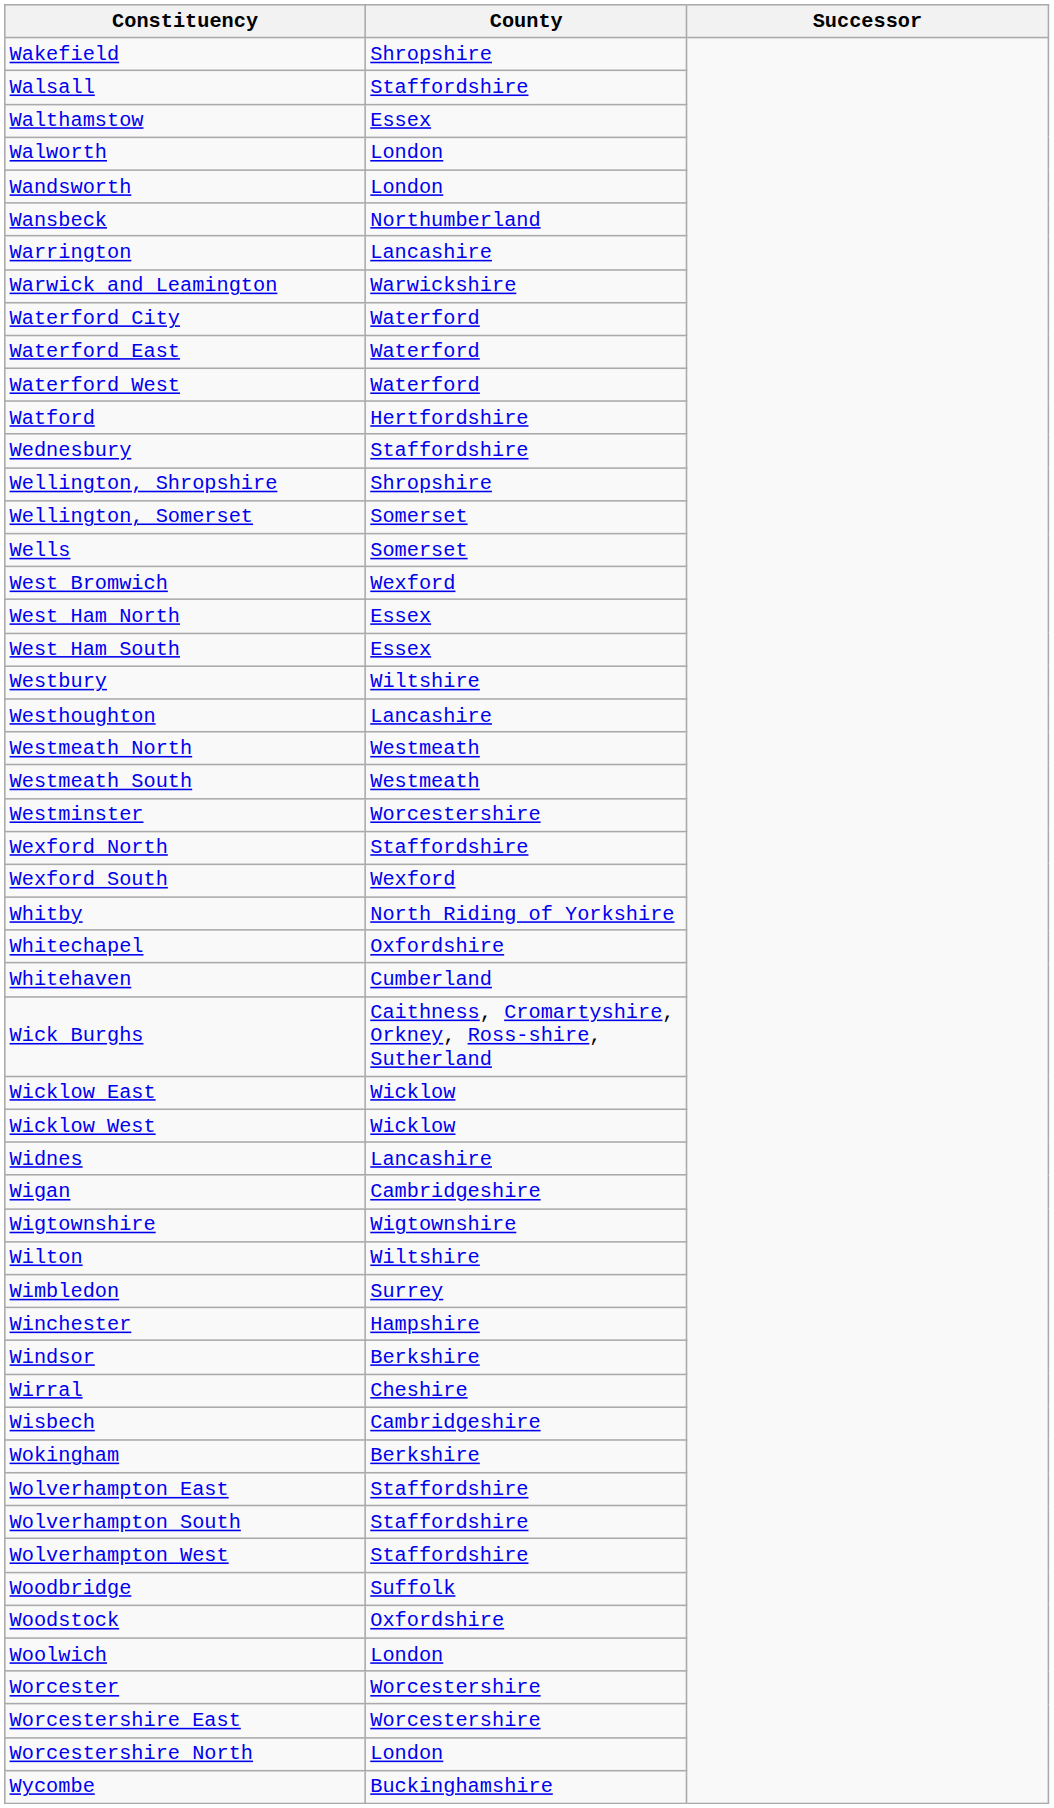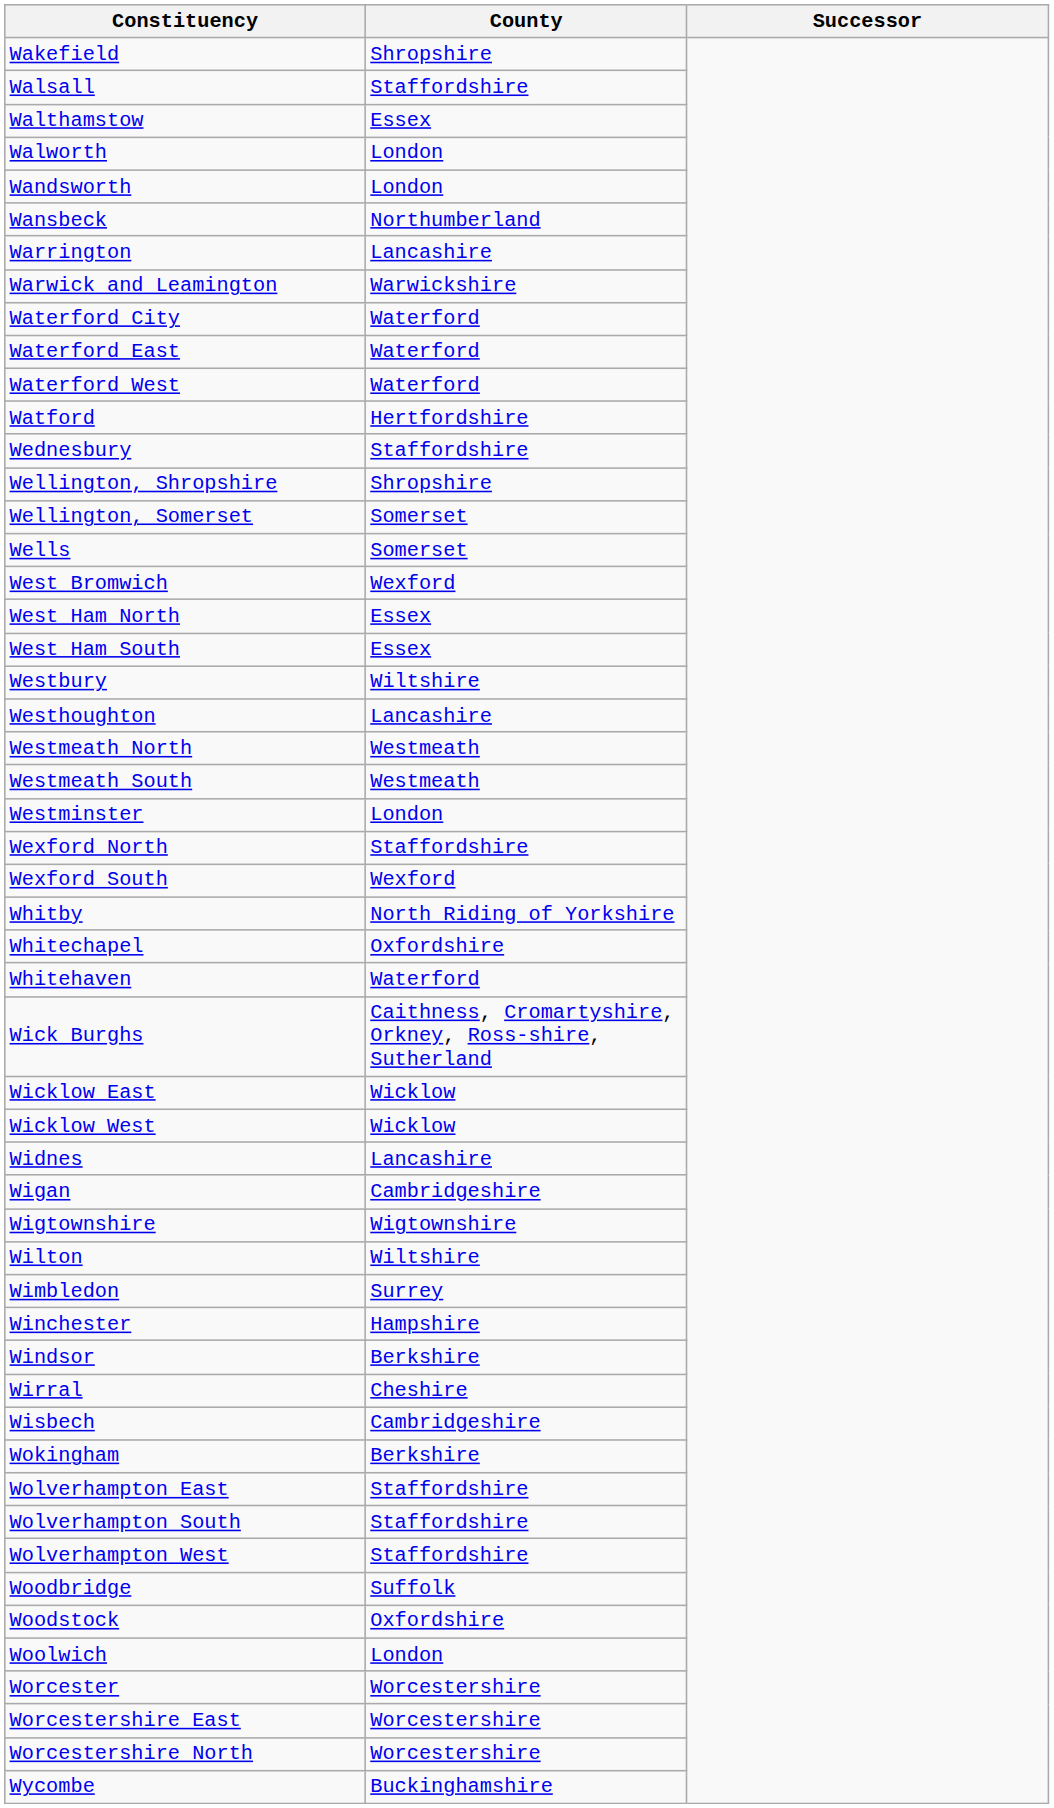Westminster | County: Worcestershire -> London
Whitehaven | County: Cumberland -> Waterford
Worcestershire North | County: London -> Worcestershire
